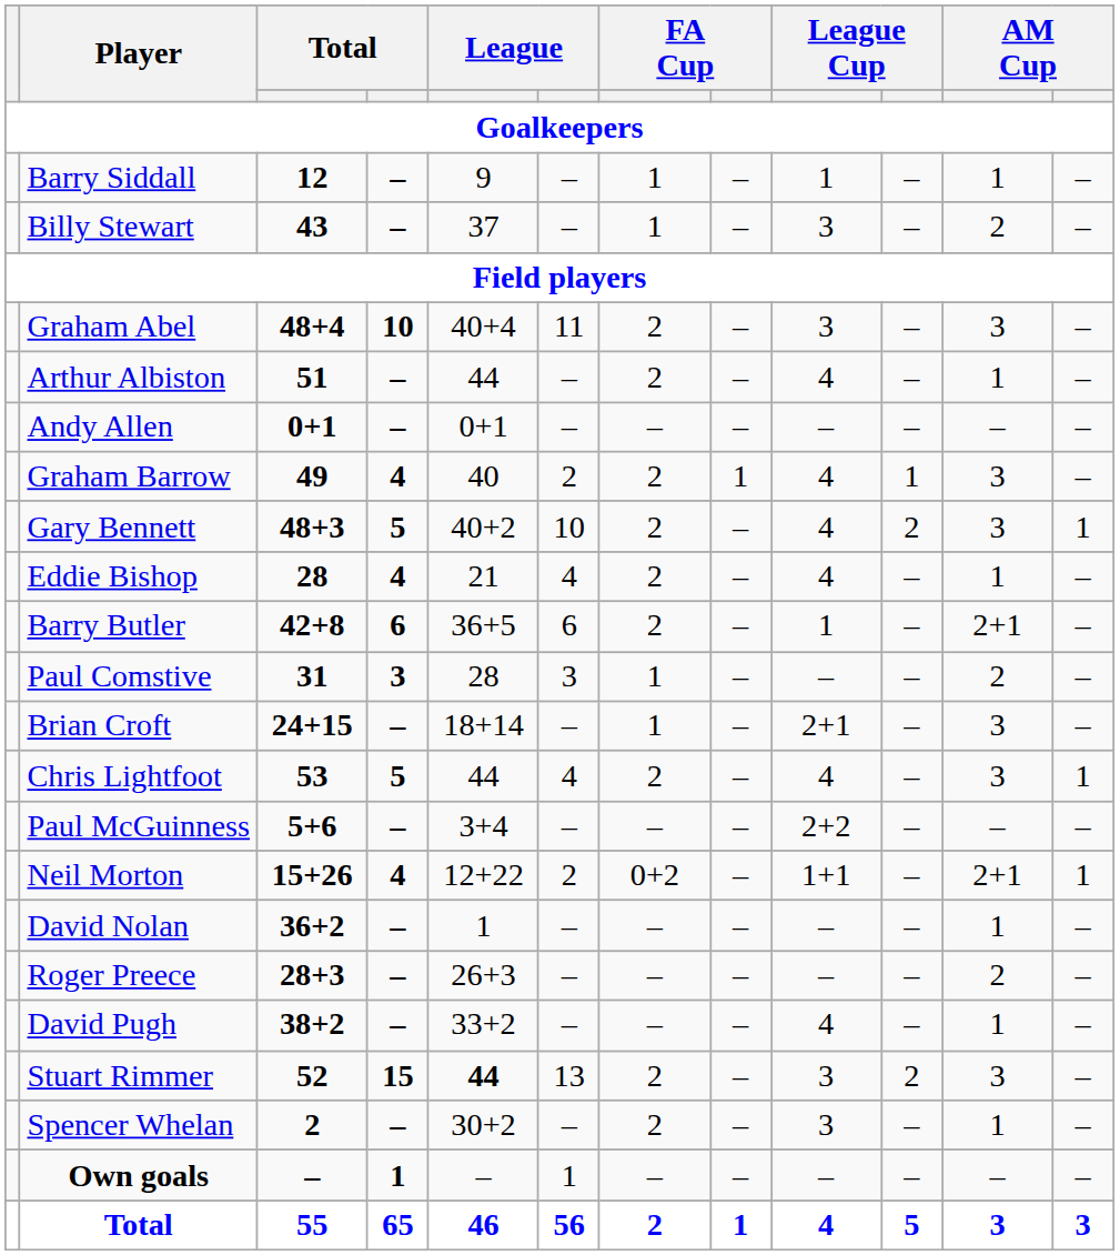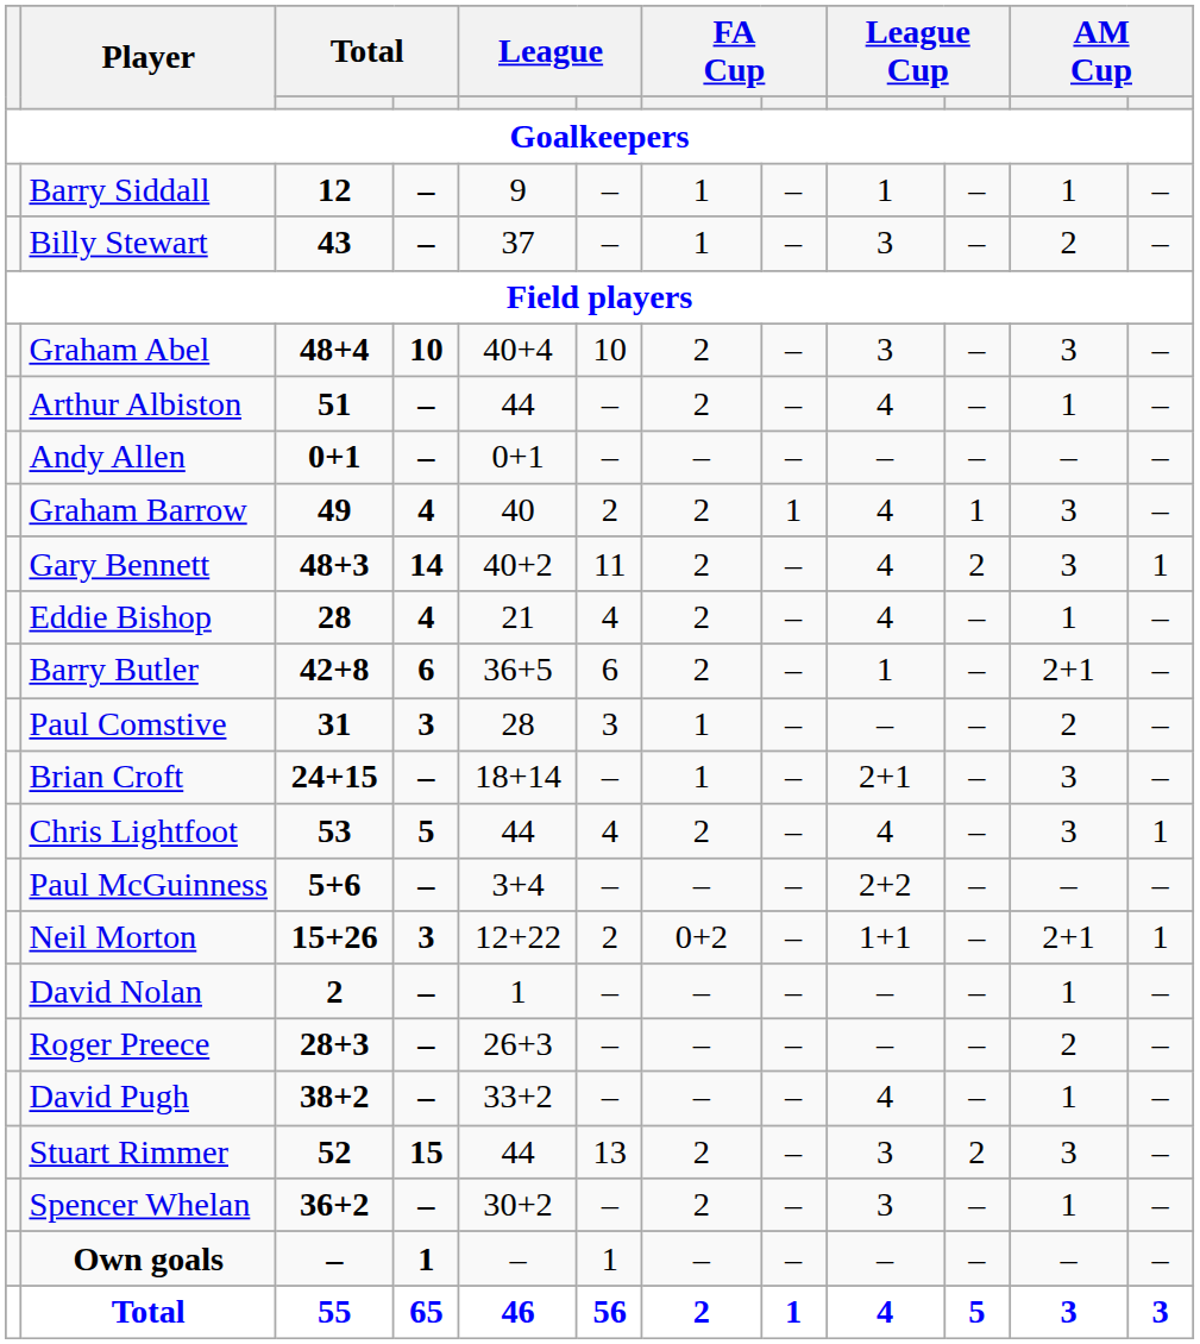Graham Abel | column 6: 11 -> 10
Gary Bennett | column 4: 5 -> 14
Gary Bennett | column 6: 10 -> 11
Neil Morton | column 4: 4 -> 3
David Nolan | column 3: 36+2 -> 2
Stuart Rimmer | column 5: bold -> normal
Spencer Whelan | column 3: 2 -> 36+2
